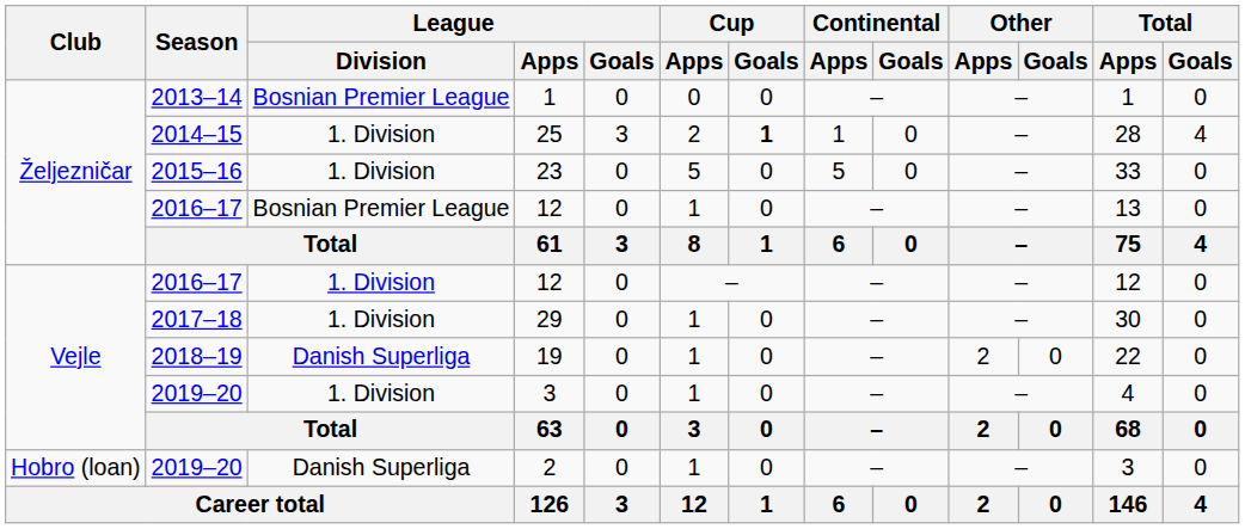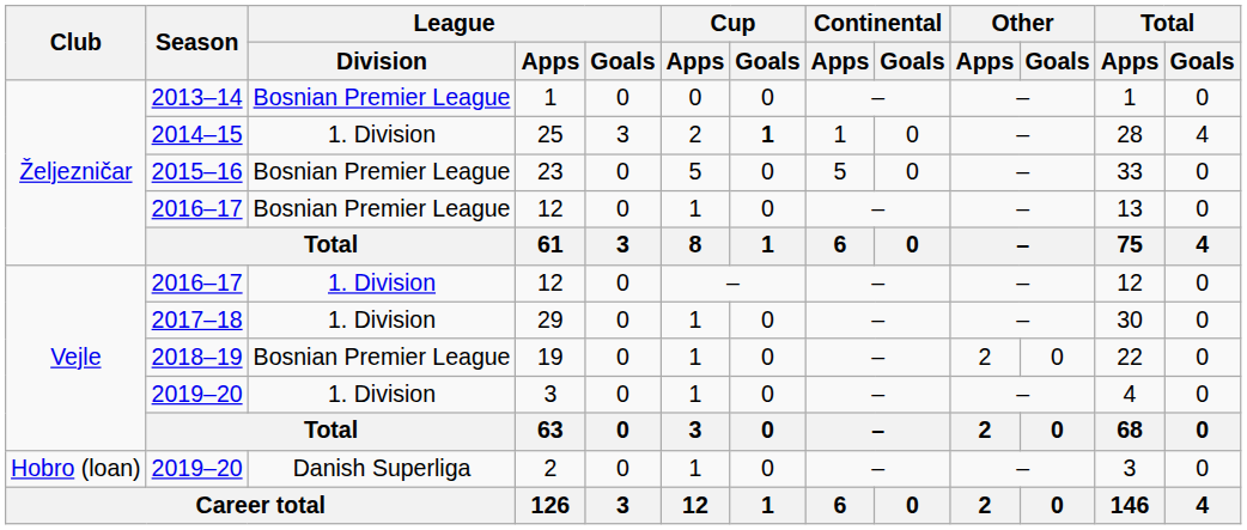23 | League / Division: 1. Division -> Bosnian Premier League
19 | League / Division: Danish Superliga -> Bosnian Premier League
